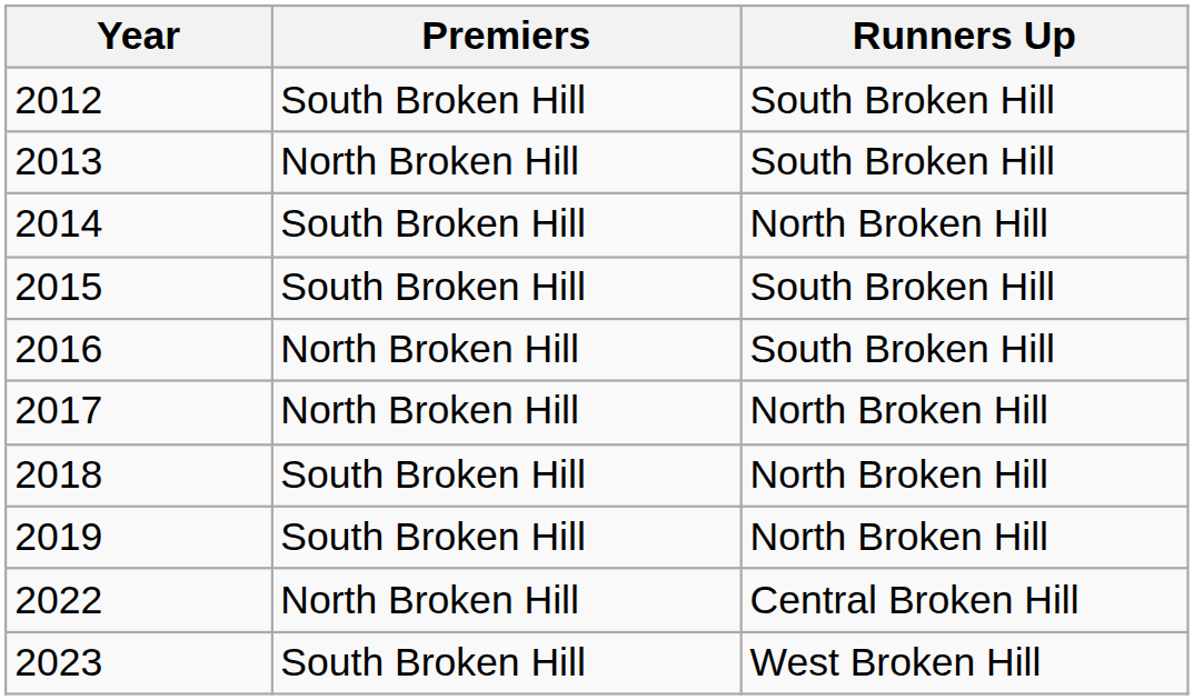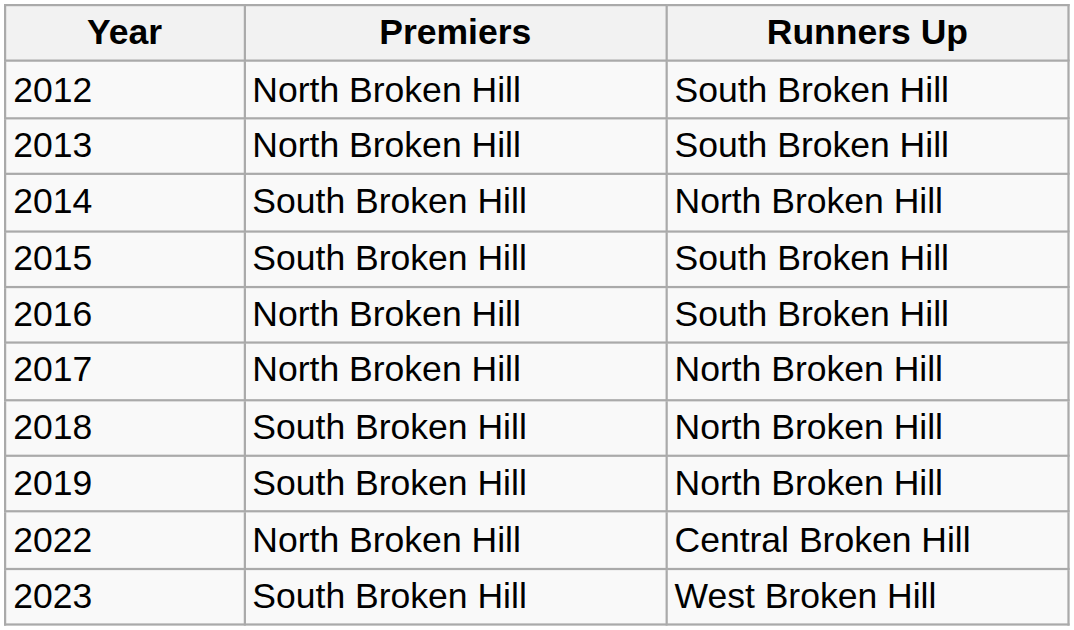2012 | Premiers: South Broken Hill -> North Broken Hill
